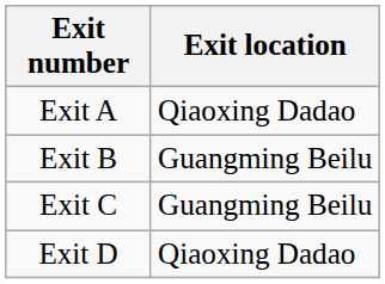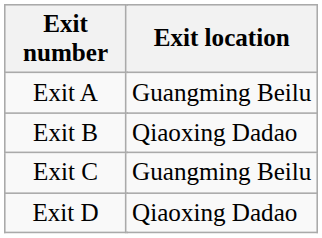Exit A | Exit location: Qiaoxing Dadao -> Guangming Beilu
Exit B | Exit location: Guangming Beilu -> Qiaoxing Dadao
